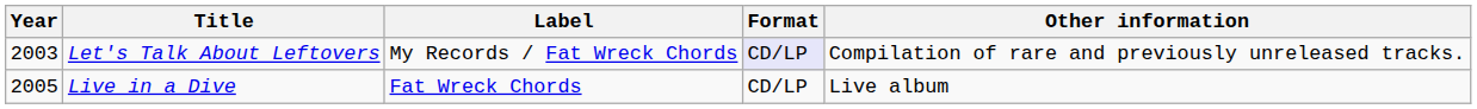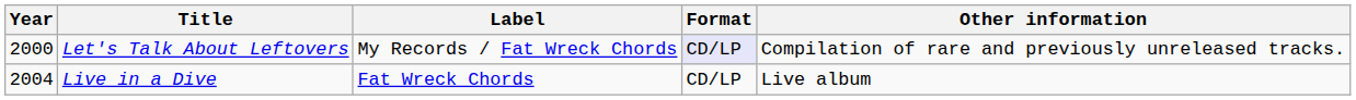Let's Talk About Leftovers | Year: 2003 -> 2000
Live in a Dive | Year: 2005 -> 2004
